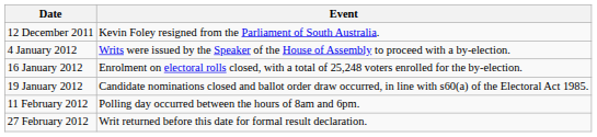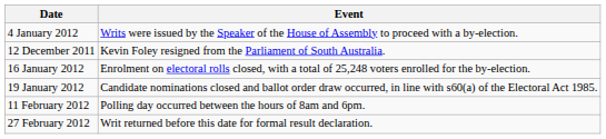rows swapped: 12 December 2011 <-> 4 January 2012
